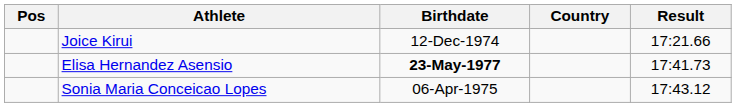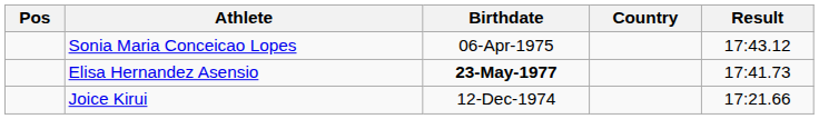rows swapped: Joice Kirui <-> Sonia Maria Conceicao Lopes
